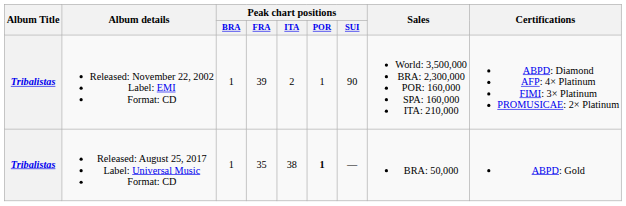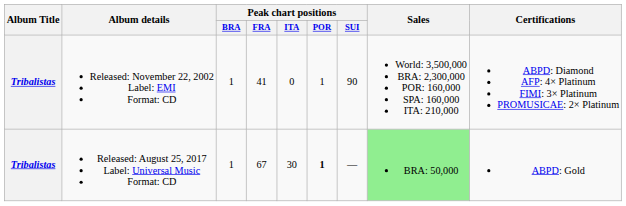Released: November 22, 2002 Label: EMI Format: CD | Peak chart positions / FRA: 39 -> 41
Released: November 22, 2002 Label: EMI Format: CD | Peak chart positions / ITA: 2 -> 0
Released: August 25, 2017 Label: Universal Music Format: CD | Peak chart positions / FRA: 35 -> 67
Released: August 25, 2017 Label: Universal Music Format: CD | Peak chart positions / ITA: 38 -> 30
Released: August 25, 2017 Label: Universal Music Format: CD | Sales: no background -> lightgreen background
